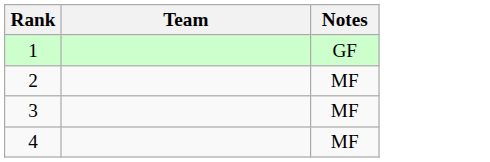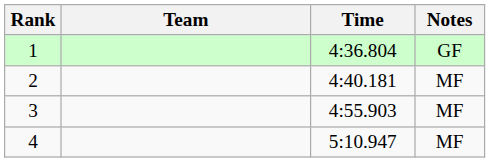+ column: Time | 4:36.804 | 4:40.181 | 4:55.903 | 5:10.947
